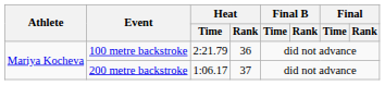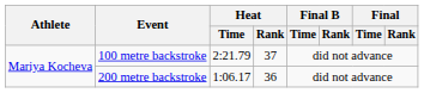100 metre backstroke | Heat / Rank: 36 -> 37
200 metre backstroke | Heat / Rank: 37 -> 36
